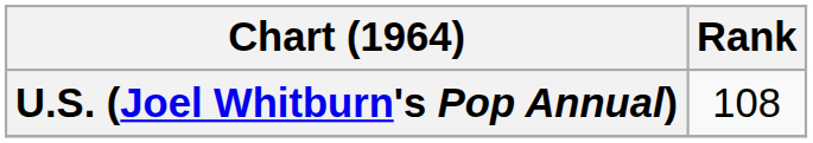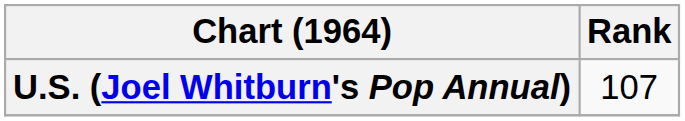U.S. (Joel Whitburn's Pop Annual) | Rank: 108 -> 107
